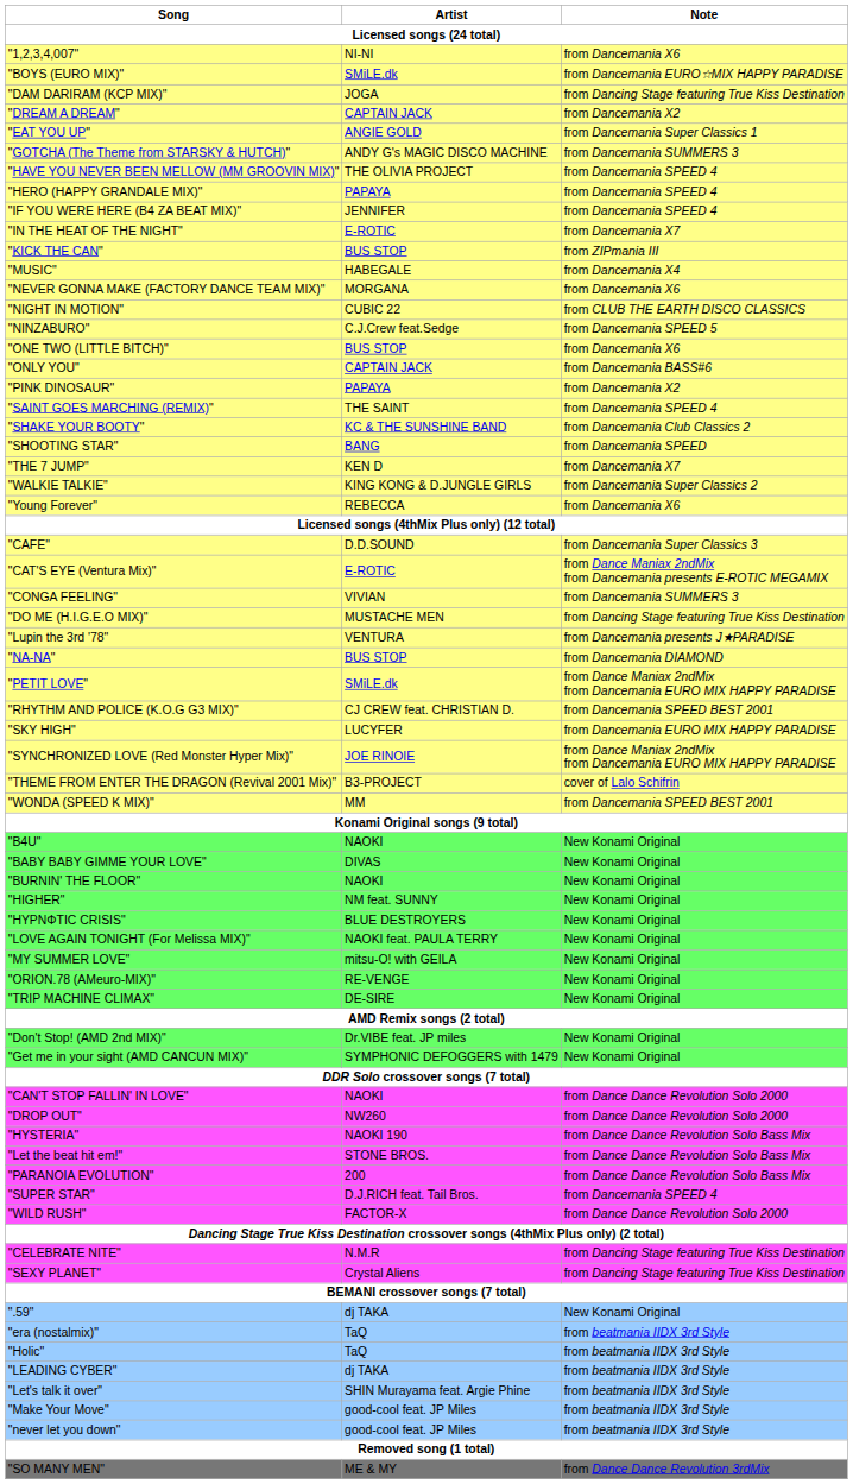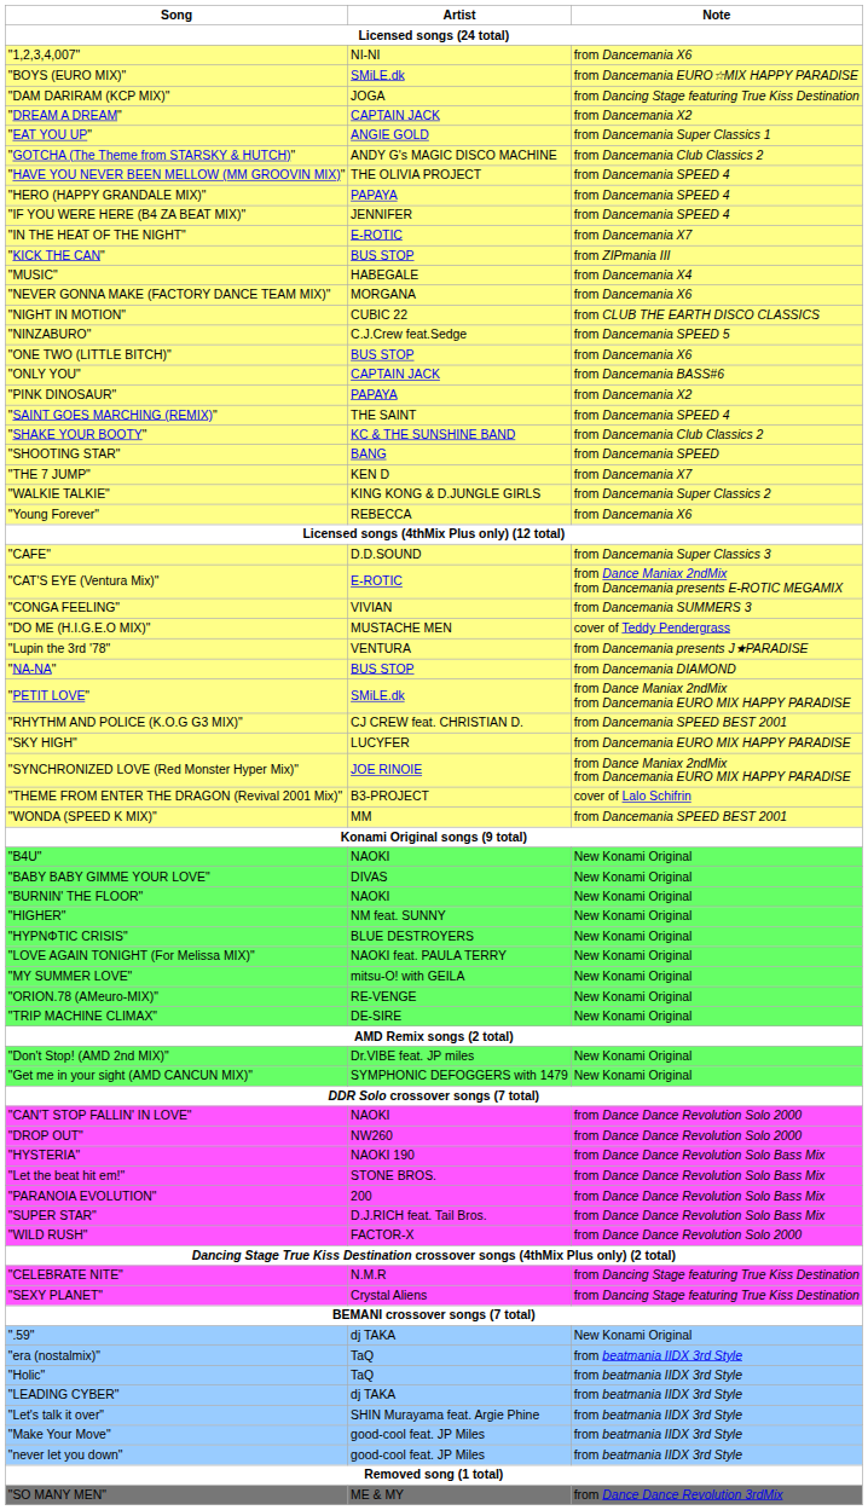"GOTCHA (The Theme from STARSKY & HUTCH)" | Note: from Dancemania SUMMERS 3 -> from Dancemania Club Classics 2
"DO ME (H.I.G.E.O MIX)" | Note: from Dancing Stage featuring True Kiss Destination -> cover of Teddy Pendergrass
"SUPER STAR" | Note: from Dancemania SPEED 4 -> from Dance Dance Revolution Solo Bass Mix
